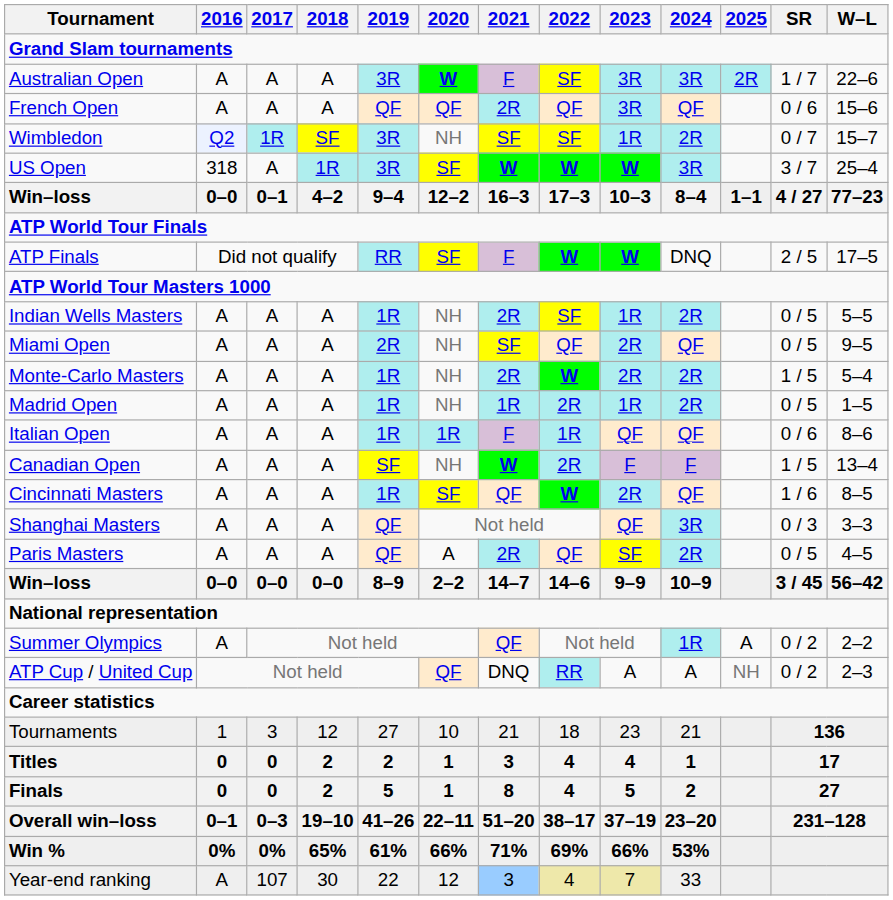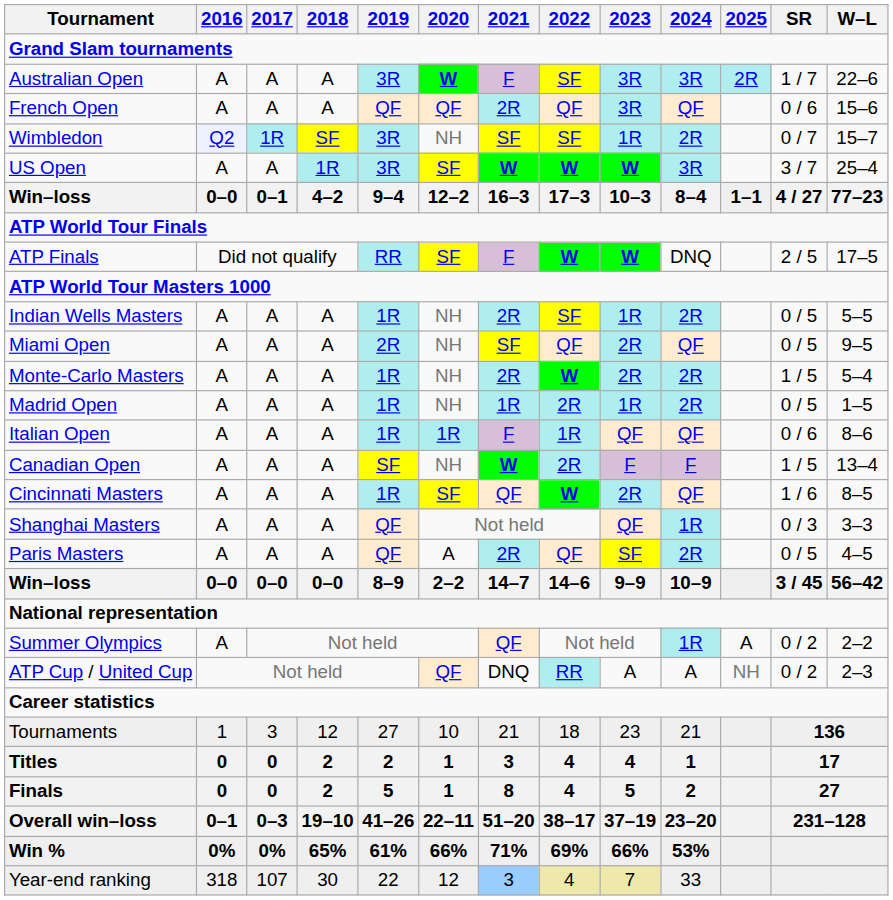US Open | 2016: 318 -> A
Shanghai Masters | 2024: 3R -> 1R
Year-end ranking | 2016: A -> 318
